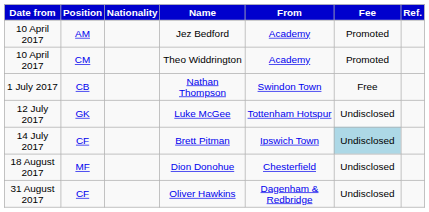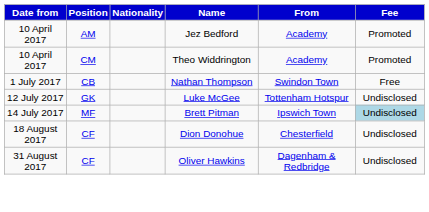- column: Ref.
Brett Pitman | Position: CF -> MF
Dion Donohue | Position: MF -> CF
